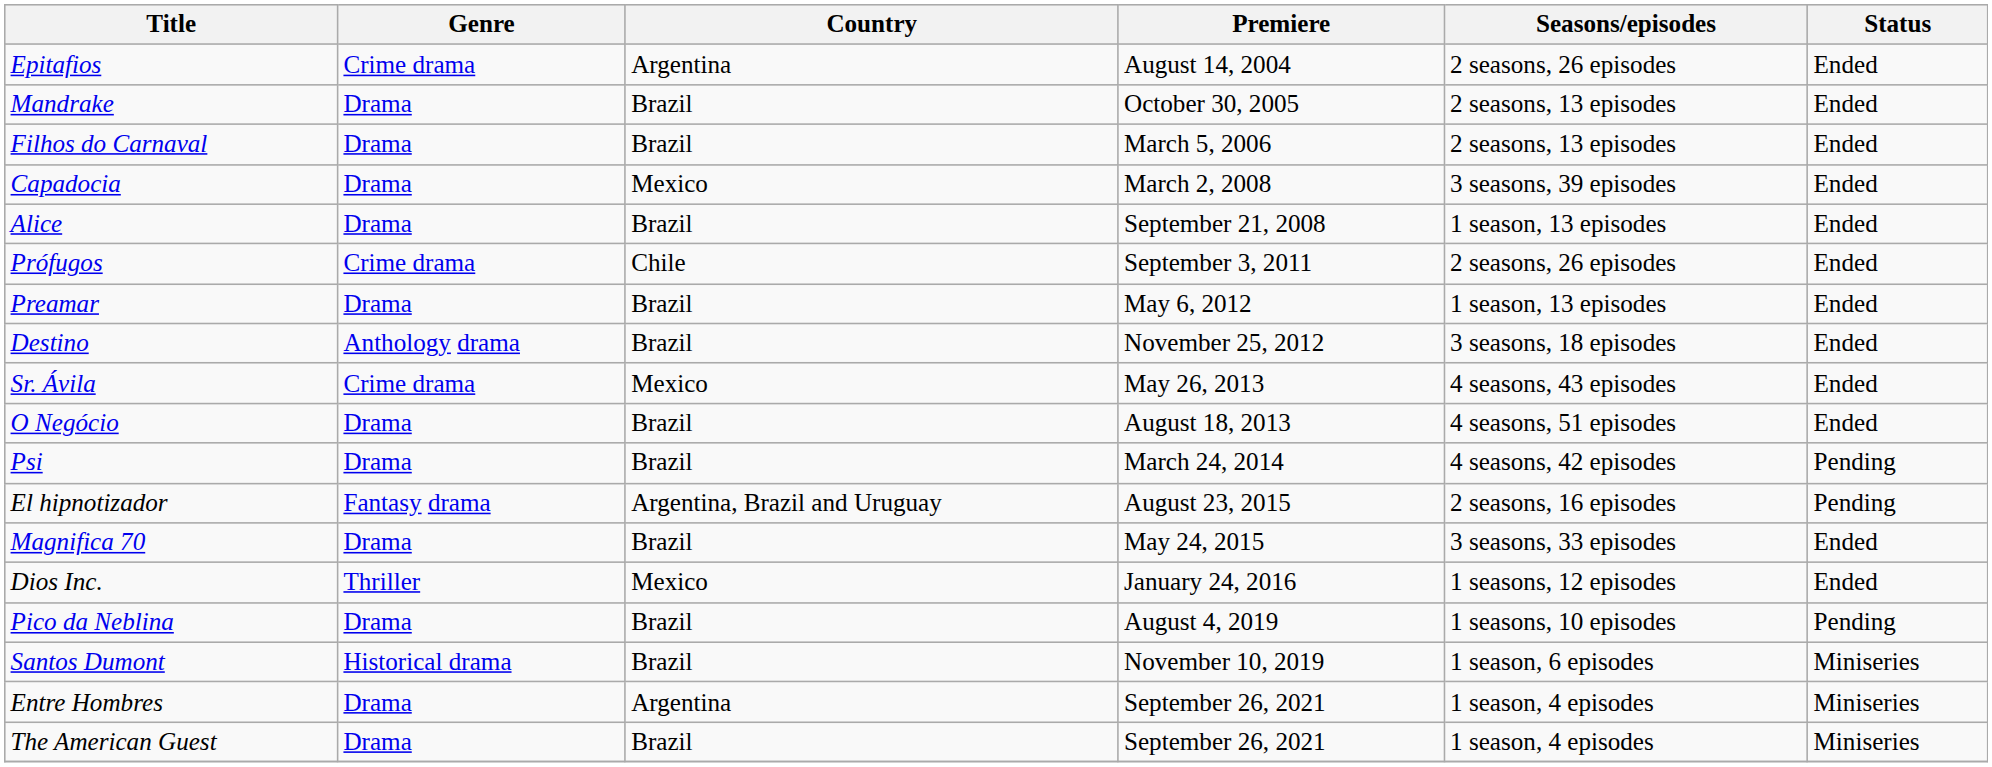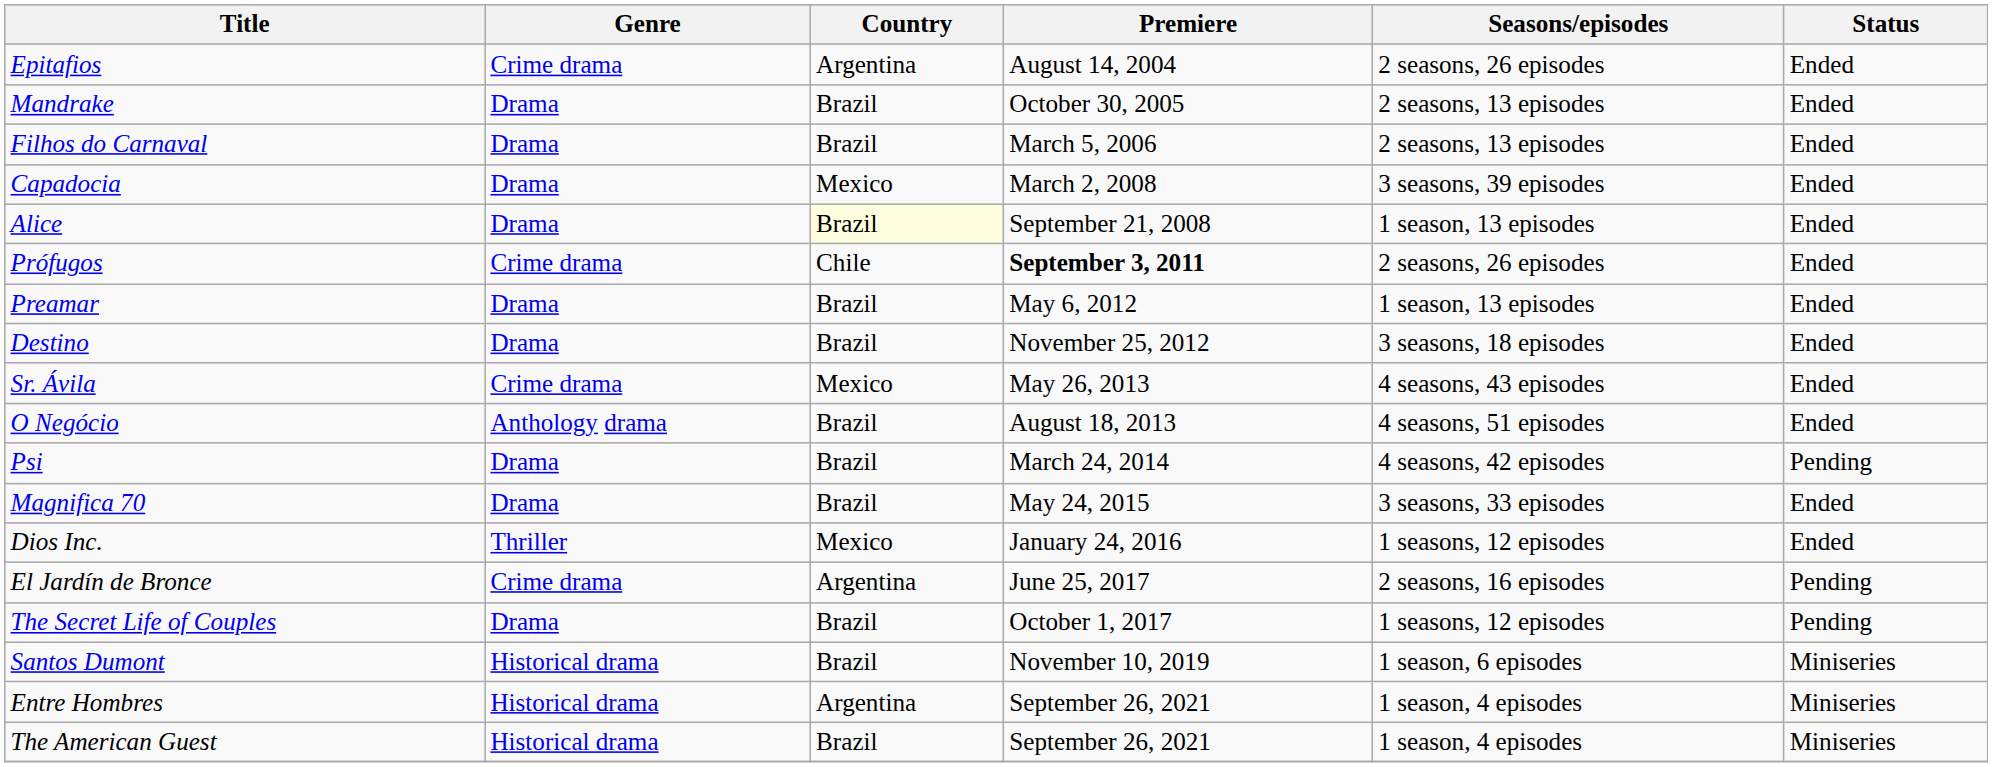Alice | Country: no background -> lightyellow background
Prófugos | Premiere: normal -> bold
Destino | Genre: Anthology drama -> Drama
O Negócio | Genre: Drama -> Anthology drama
- row: El hipnotizador | Fantasy drama | Argentina, Brazil and Uruguay | August 23, 2015 | 2 seasons, 16 episodes | Pending
+ row: El Jardín de Bronce | Crime drama | Argentina | June 25, 2017 | 2 seasons, 16 episodes | Pending
+ row: The Secret Life of Couples | Drama | Brazil | October 1, 2017 | 1 seasons, 12 episodes | Pending
- row: Pico da Neblina | Drama | Brazil | August 4, 2019 | 1 seasons, 10 episodes | Pending
Entre Hombres | Genre: Drama -> Historical drama
The American Guest | Genre: Drama -> Historical drama
